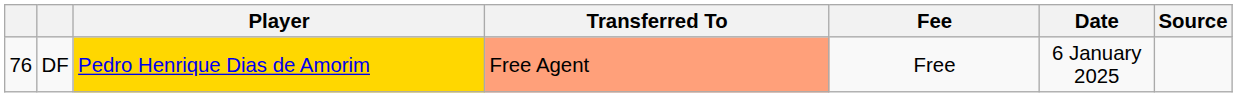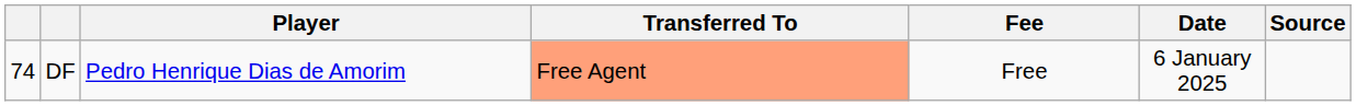DF | column 1: 76 -> 74
DF | Player: gold background -> no background
